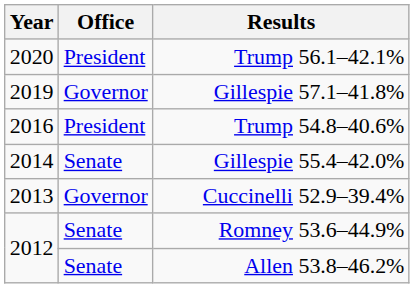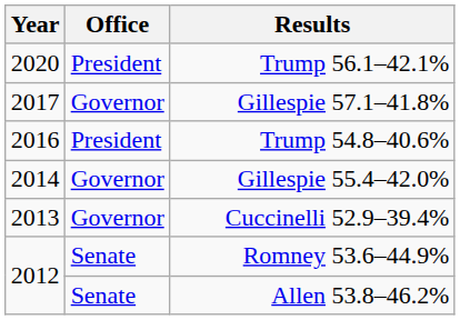Gillespie 57.1–41.8% | Year: 2019 -> 2017
Gillespie 55.4–42.0% | Office: Senate -> Governor
